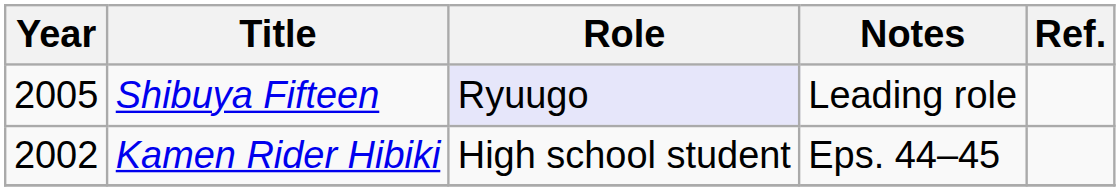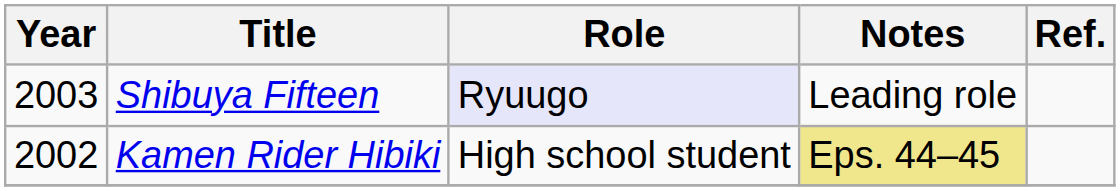Shibuya Fifteen | Year: 2005 -> 2003
Kamen Rider Hibiki | Notes: no background -> khaki background
